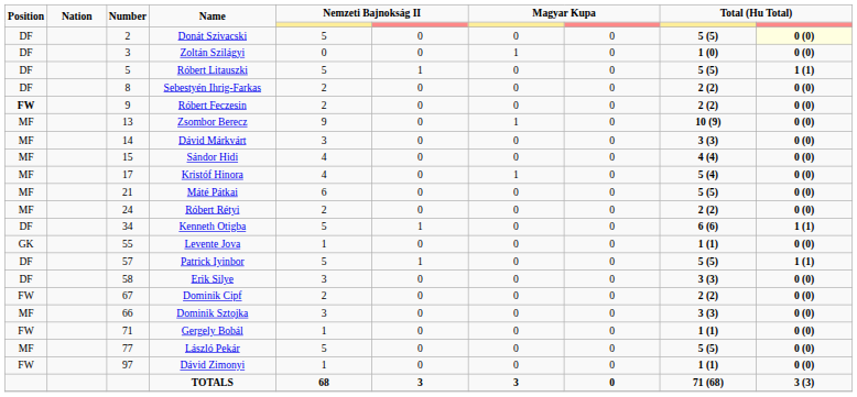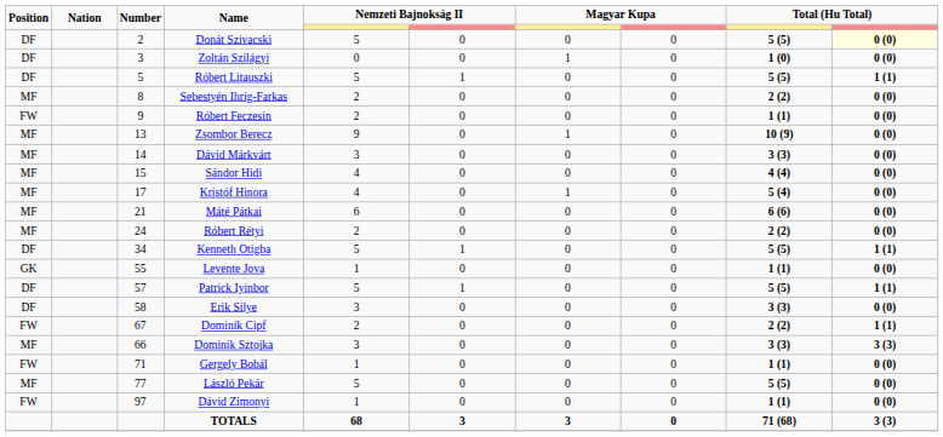Sebestyén Ihrig-Farkas | Position: DF -> MF
Róbert Feczesin | Position: bold -> normal
Róbert Feczesin | column 9: 2 (2) -> 1 (1)
Máté Pátkai | column 9: 5 (5) -> 6 (6)
Kenneth Otigba | column 9: 6 (6) -> 5 (5)
Dominik Cipf | column 10: 0 (0) -> 1 (1)
Dominik Sztojka | column 10: 0 (0) -> 3 (3)
